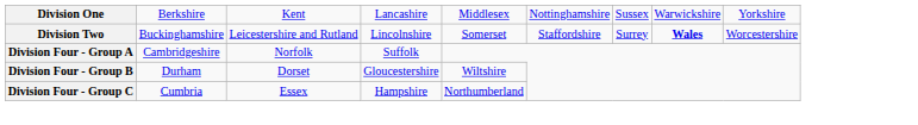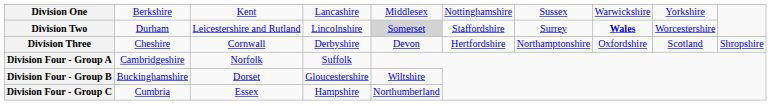Division Two | column 2: Buckinghamshire -> Durham
Division Two | column 5: no background -> lightgrey background
+ row: Division Three | Cheshire | Cornwall | Derbyshire | Devon | Hertfordshire | Northamptonshire | Oxfordshire | Scotland | Shropshire
Division Four - Group B | column 2: Durham -> Buckinghamshire
